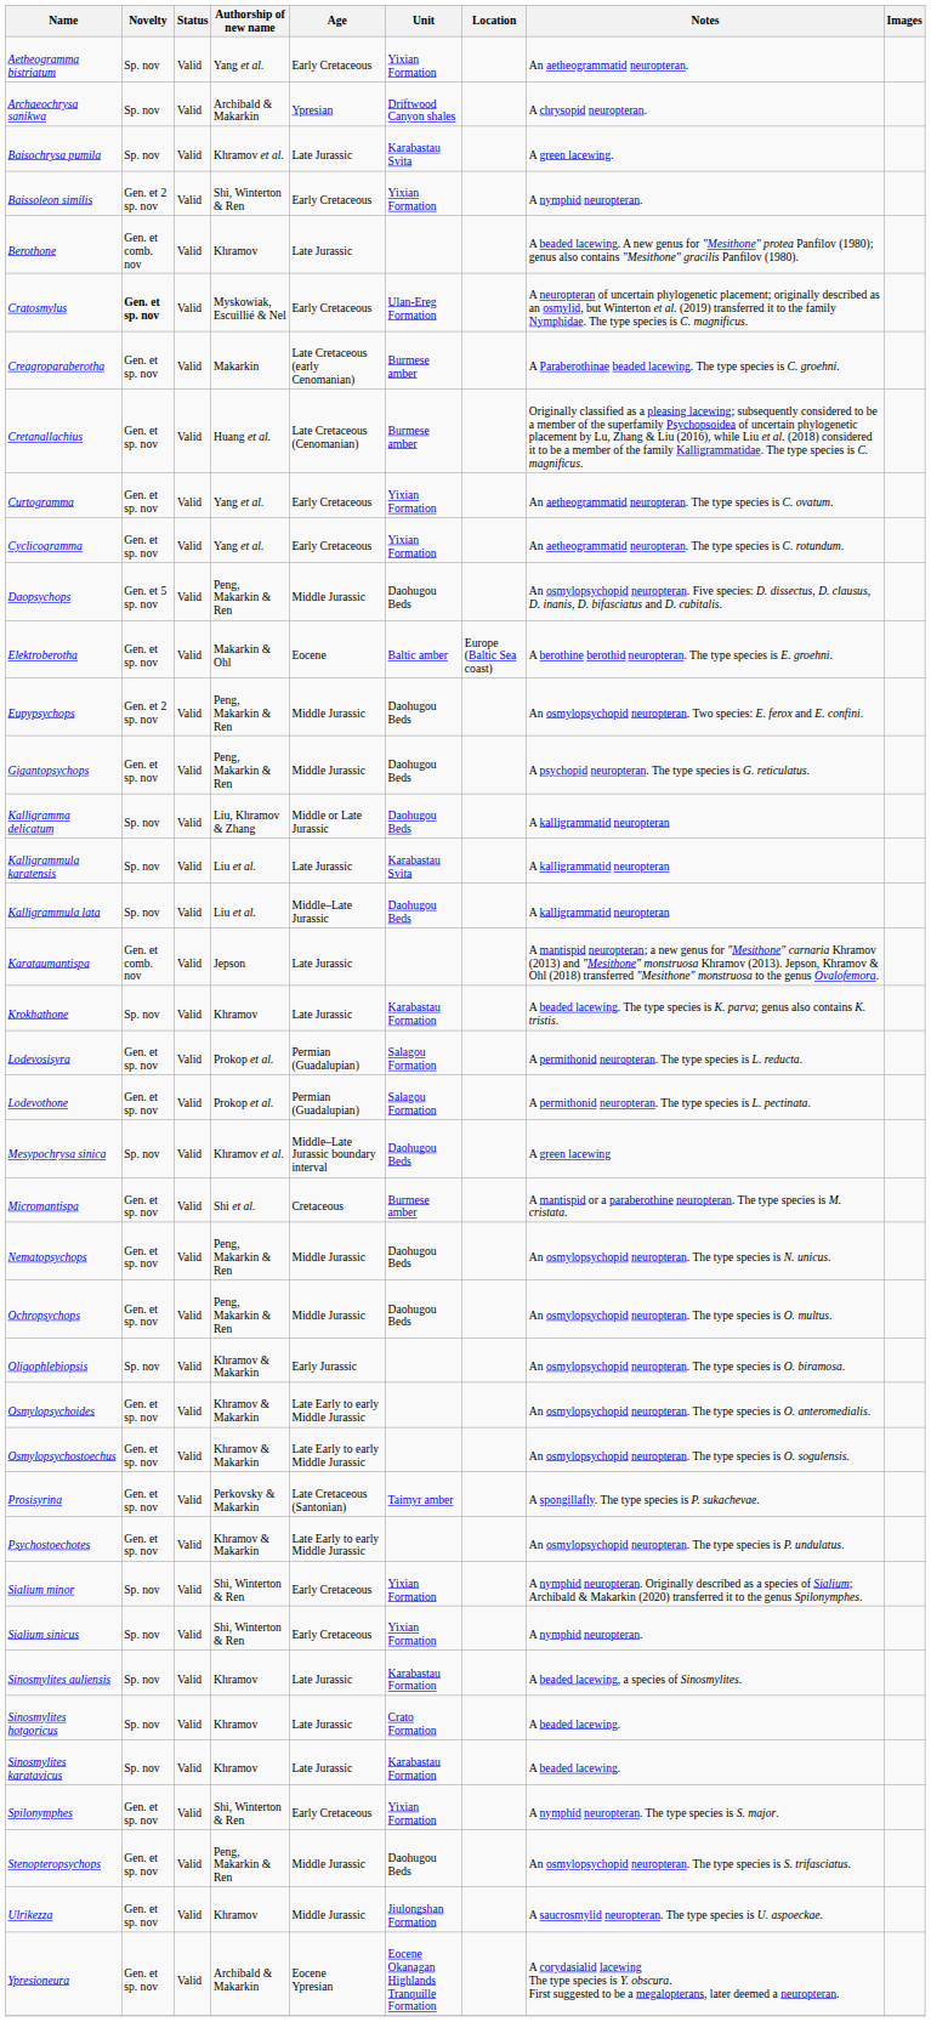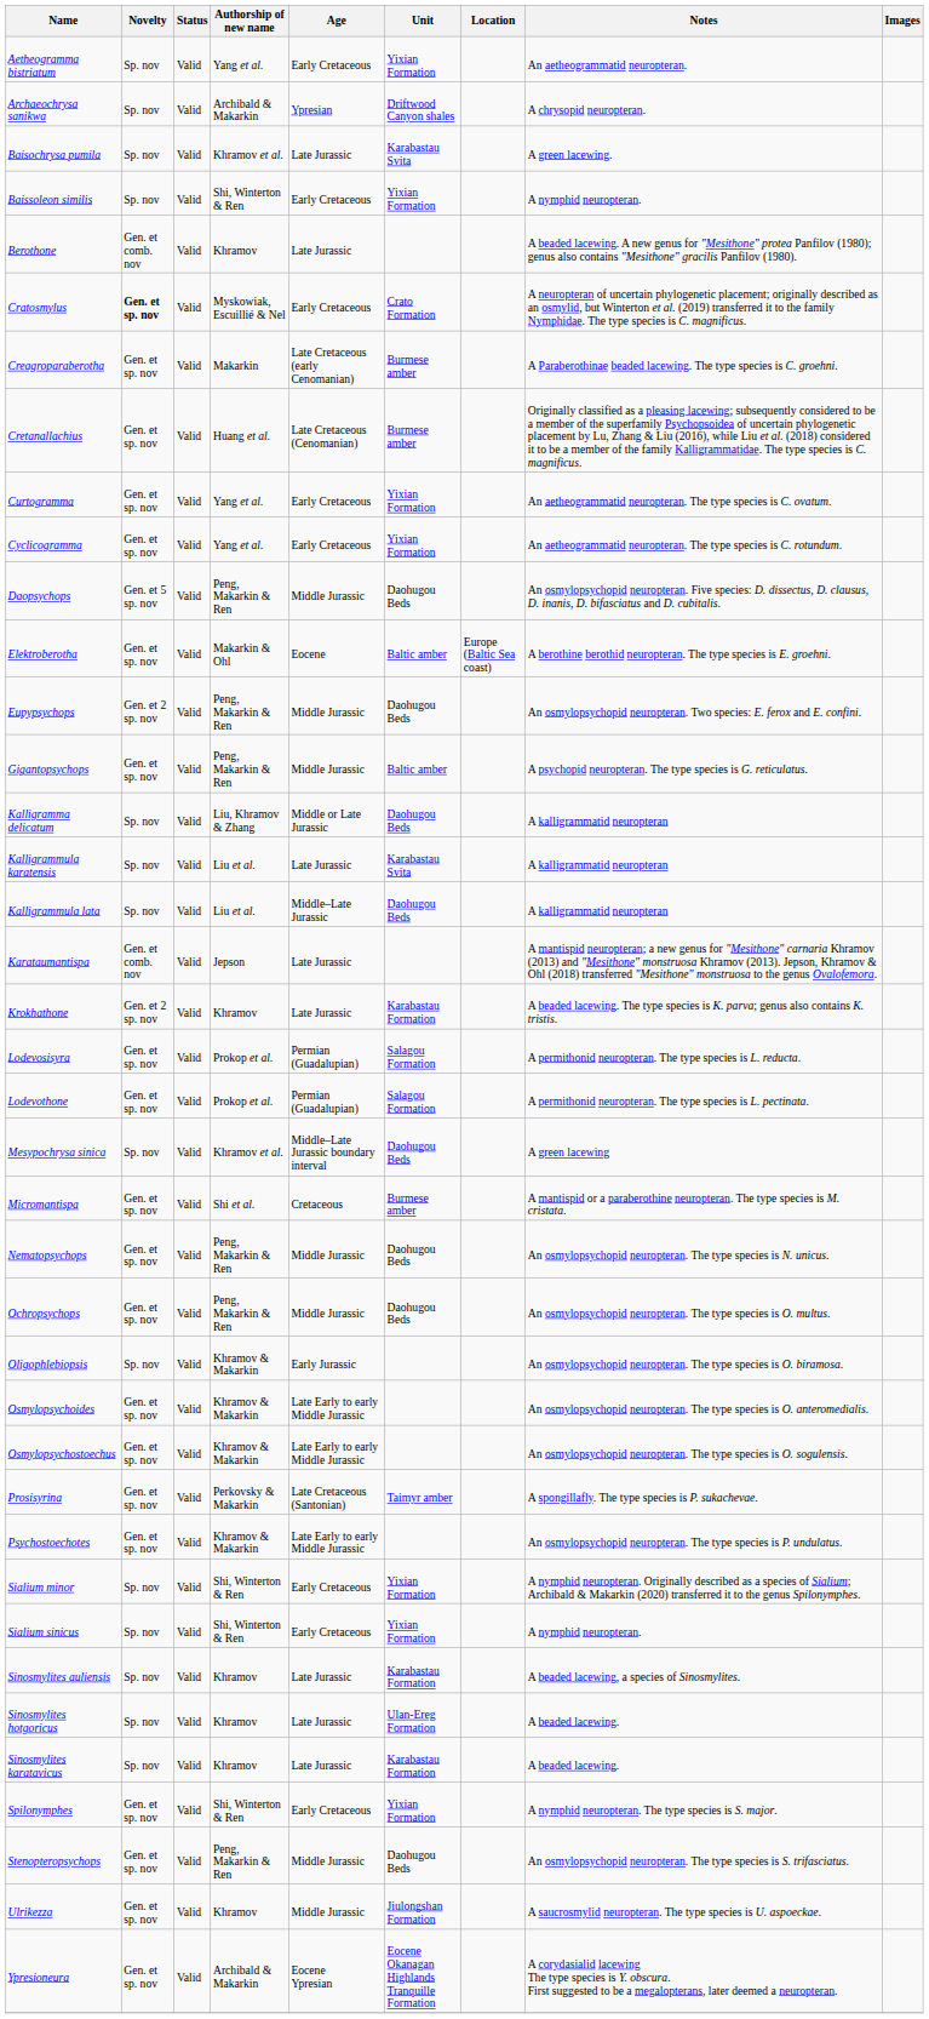Baissoleon similis | Novelty: Gen. et 2 sp. nov -> Sp. nov
Cratosmylus | Unit: Ulan-Ereg Formation -> Crato Formation
Gigantopsychops | Unit: Daohugou Beds -> Baltic amber
Krokhathone | Novelty: Sp. nov -> Gen. et 2 sp. nov
Sinosmylites hotgoricus | Unit: Crato Formation -> Ulan-Ereg Formation
